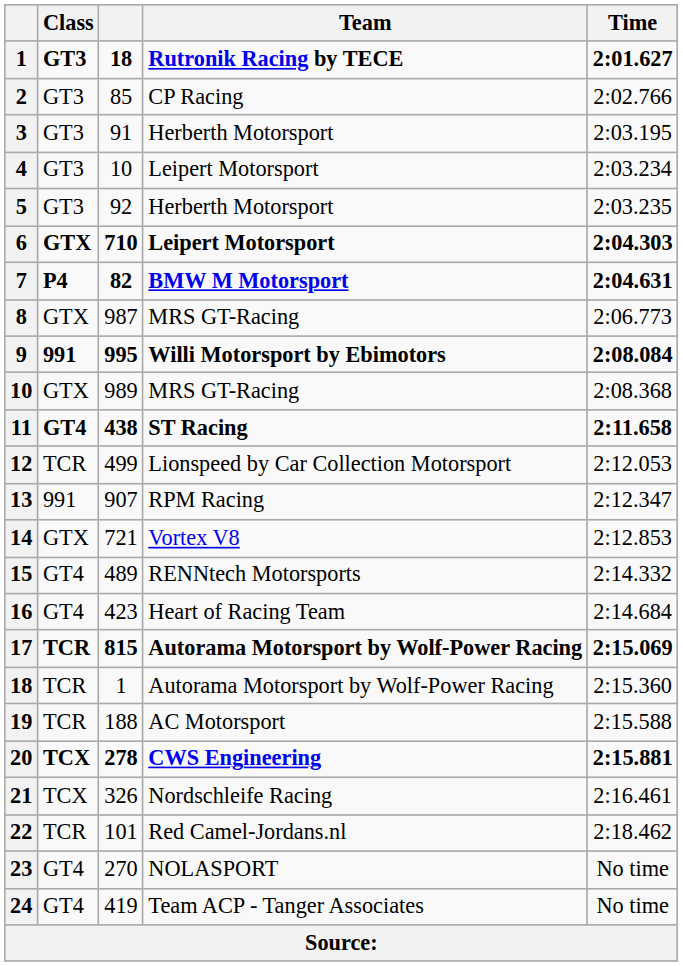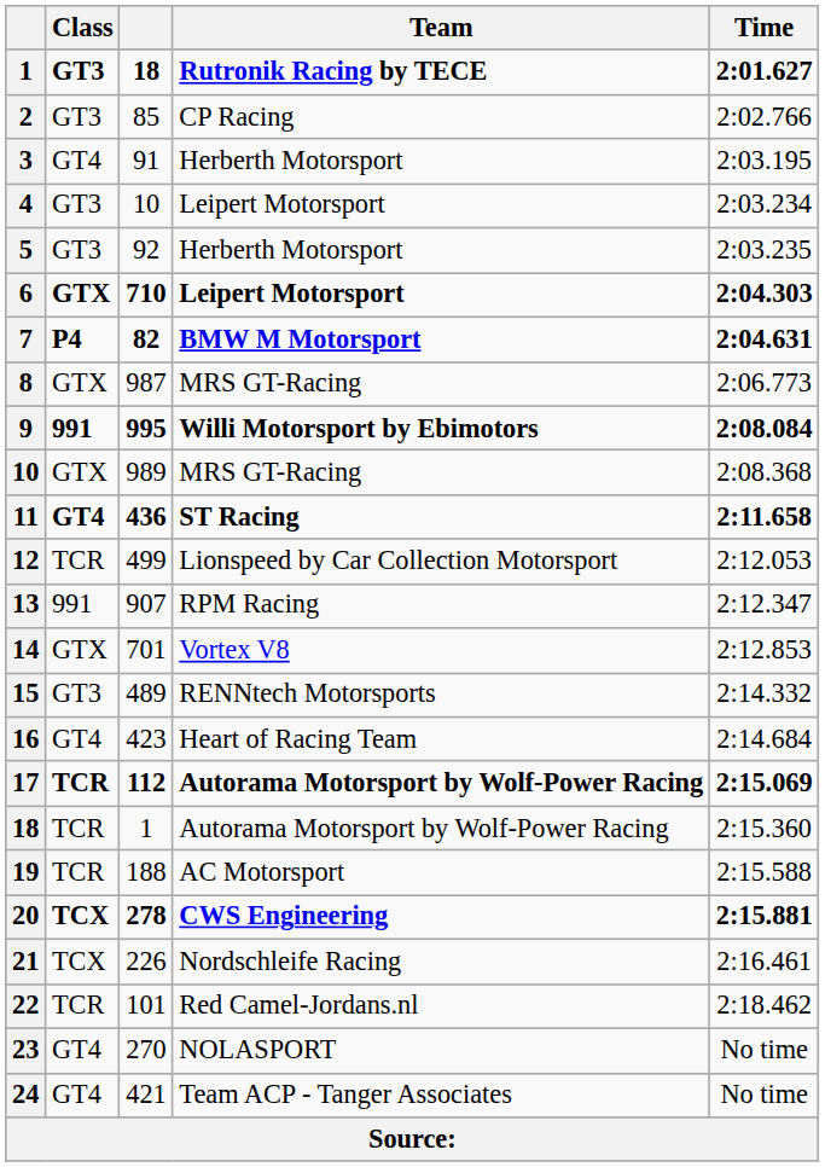3 | Class: GT3 -> GT4
11 | column 3: 438 -> 436
14 | column 3: 721 -> 701
15 | Class: GT4 -> GT3
17 | column 3: 815 -> 112
21 | column 3: 326 -> 226
24 | column 3: 419 -> 421
